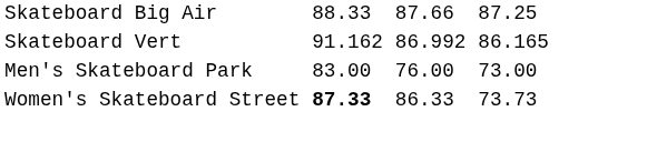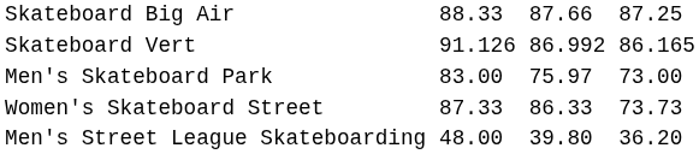Skateboard Vert | column 3: 91.162 -> 91.126
Men's Skateboard Park | column 5: 76.00 -> 75.97
Women's Skateboard Street | column 3: bold -> normal
+ row: Men's Street League Skateboarding | 48.00 | 39.80 | 36.20
